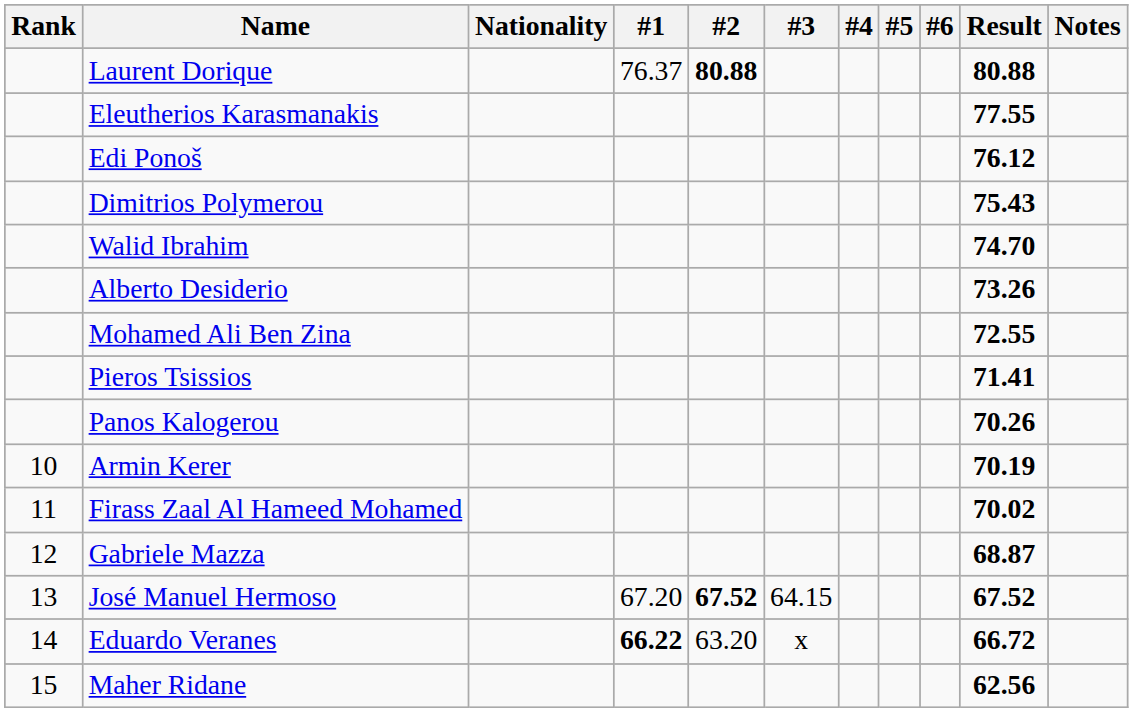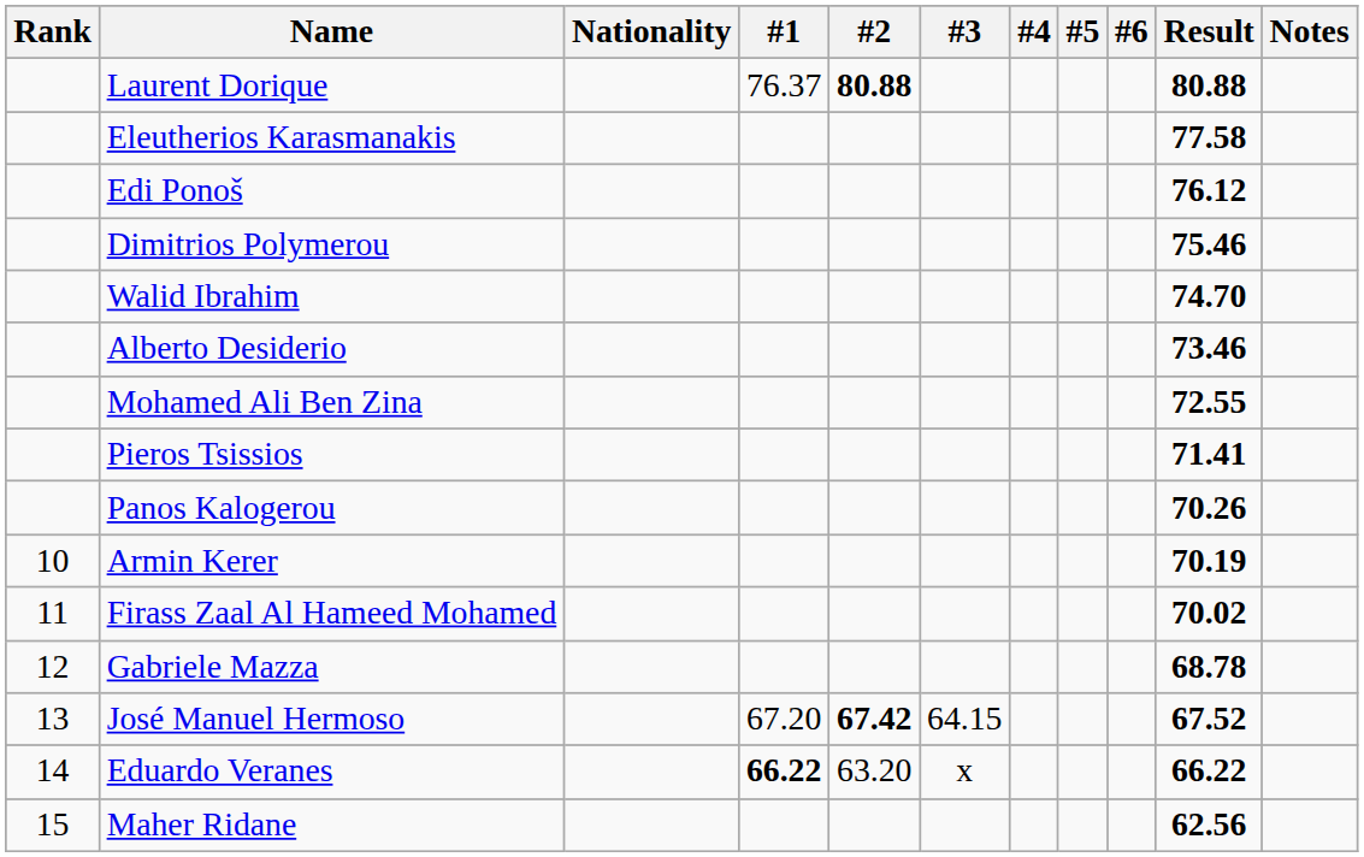Eleutherios Karasmanakis | Result: 77.55 -> 77.58
Dimitrios Polymerou | Result: 75.43 -> 75.46
Alberto Desiderio | Result: 73.26 -> 73.46
Gabriele Mazza | Result: 68.87 -> 68.78
José Manuel Hermoso | #2: 67.52 -> 67.42
Eduardo Veranes | Result: 66.72 -> 66.22
